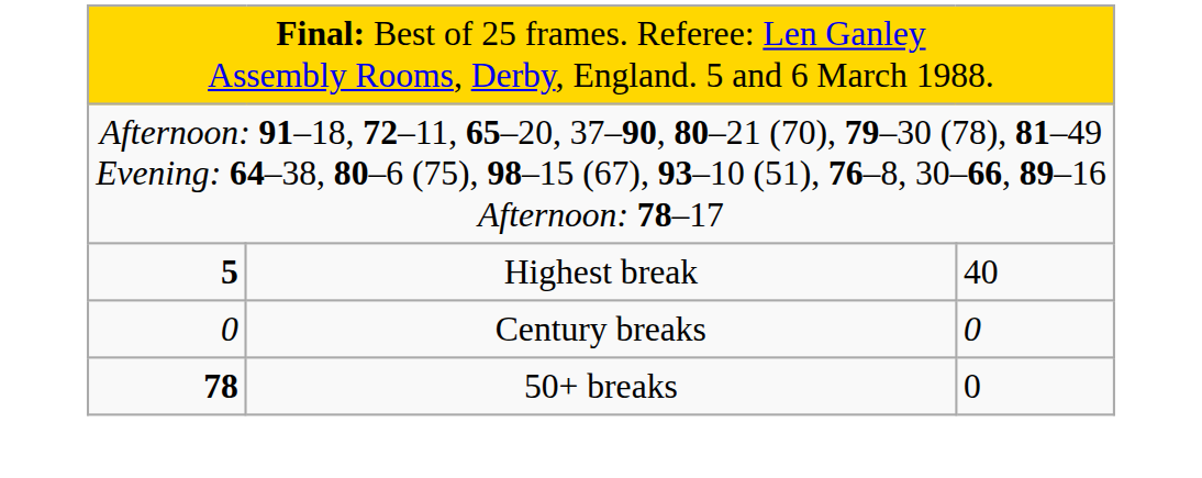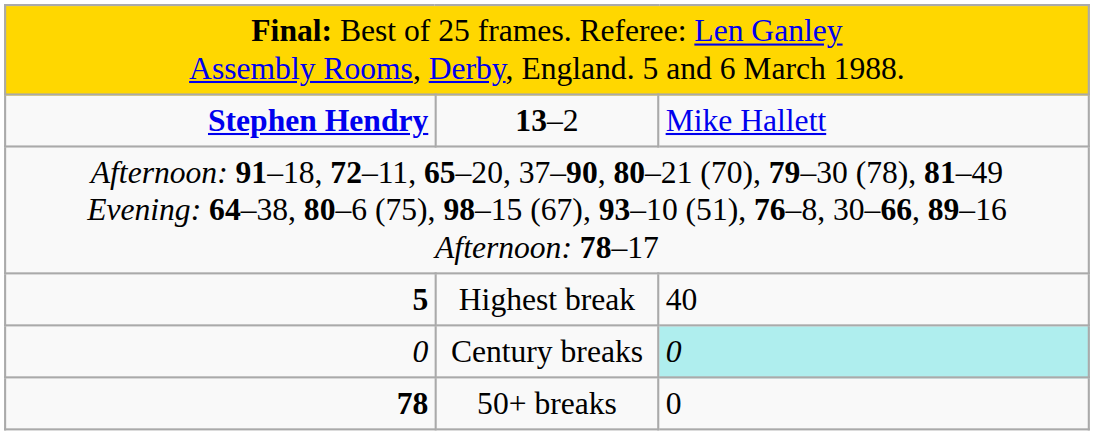+ row: Stephen Hendry | 13–2 | Mike Hallett
Century breaks | column 3: no background -> paleturquoise background
